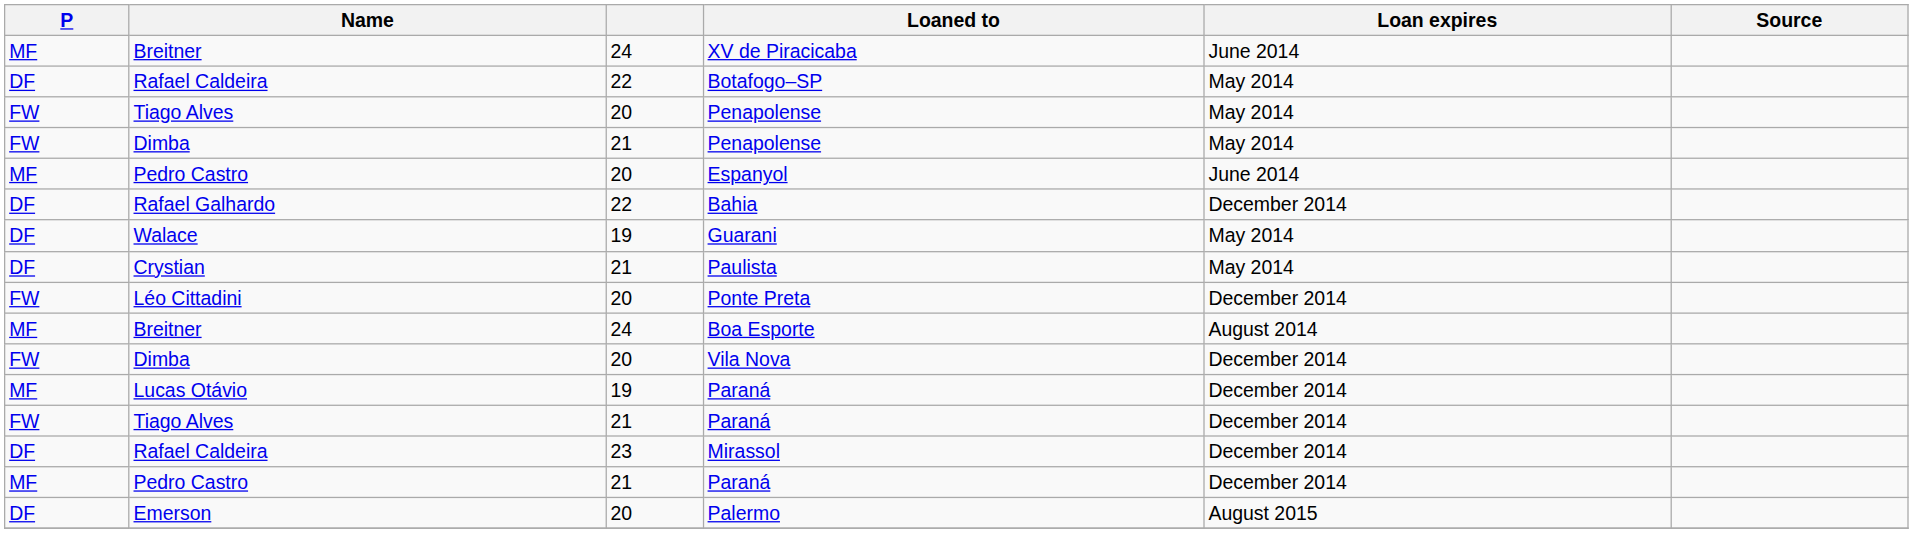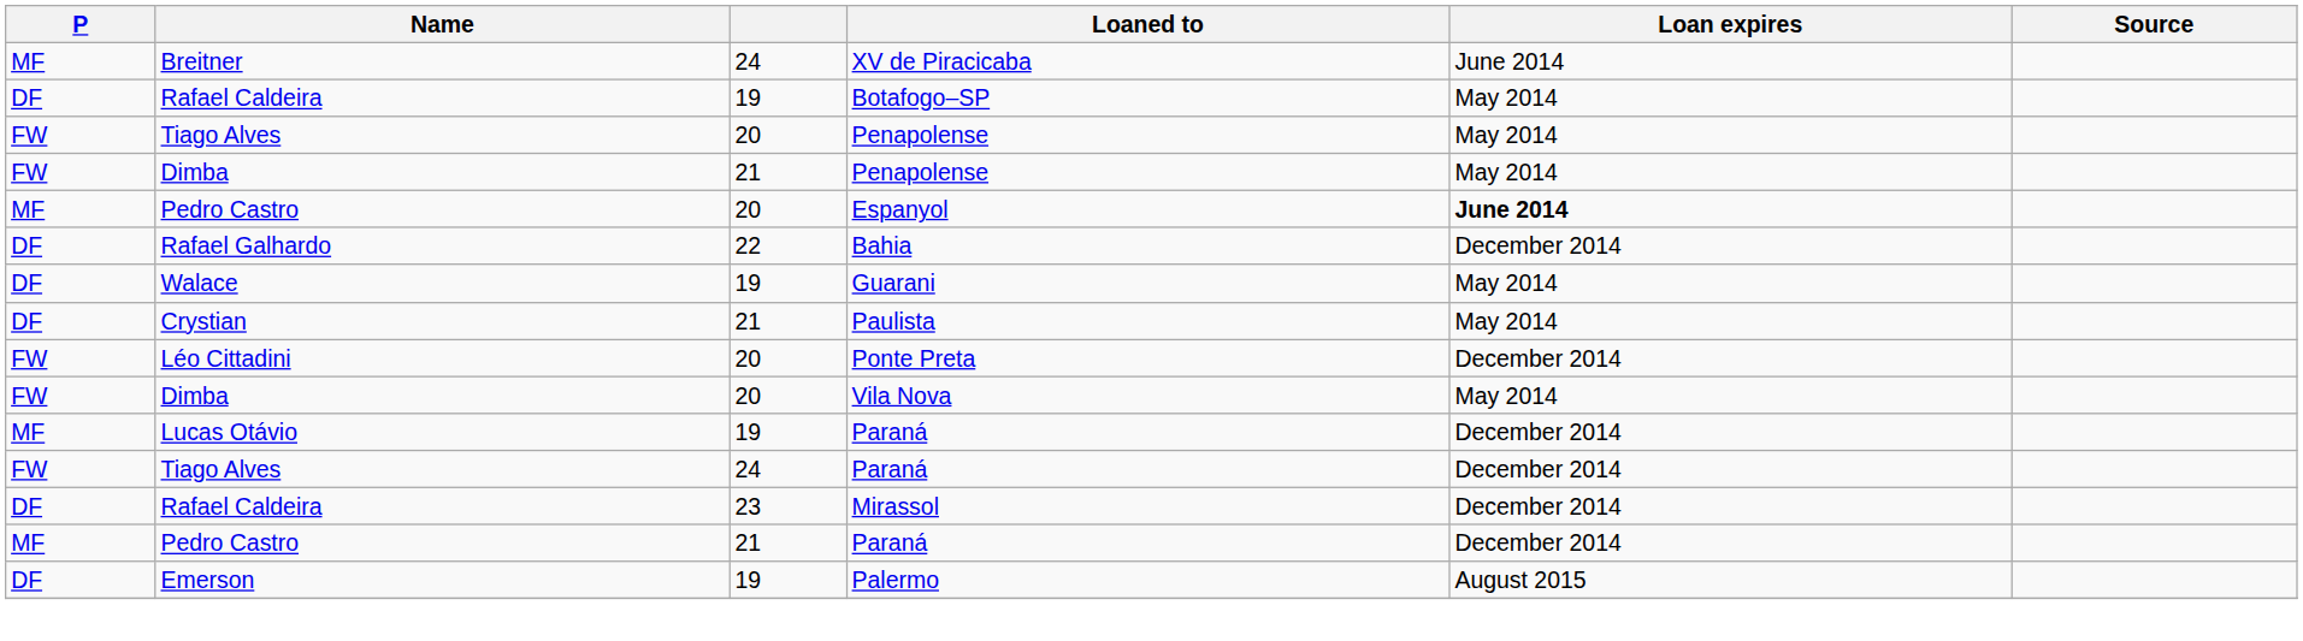Botafogo–SP | column 3: 22 -> 19
Espanyol | Loan expires: normal -> bold
- row: MF | Breitner | 24 | Boa Esporte | August 2014
Vila Nova | Loan expires: December 2014 -> May 2014
Tiago Alves / Paraná | column 3: 21 -> 24
Palermo | column 3: 20 -> 19
